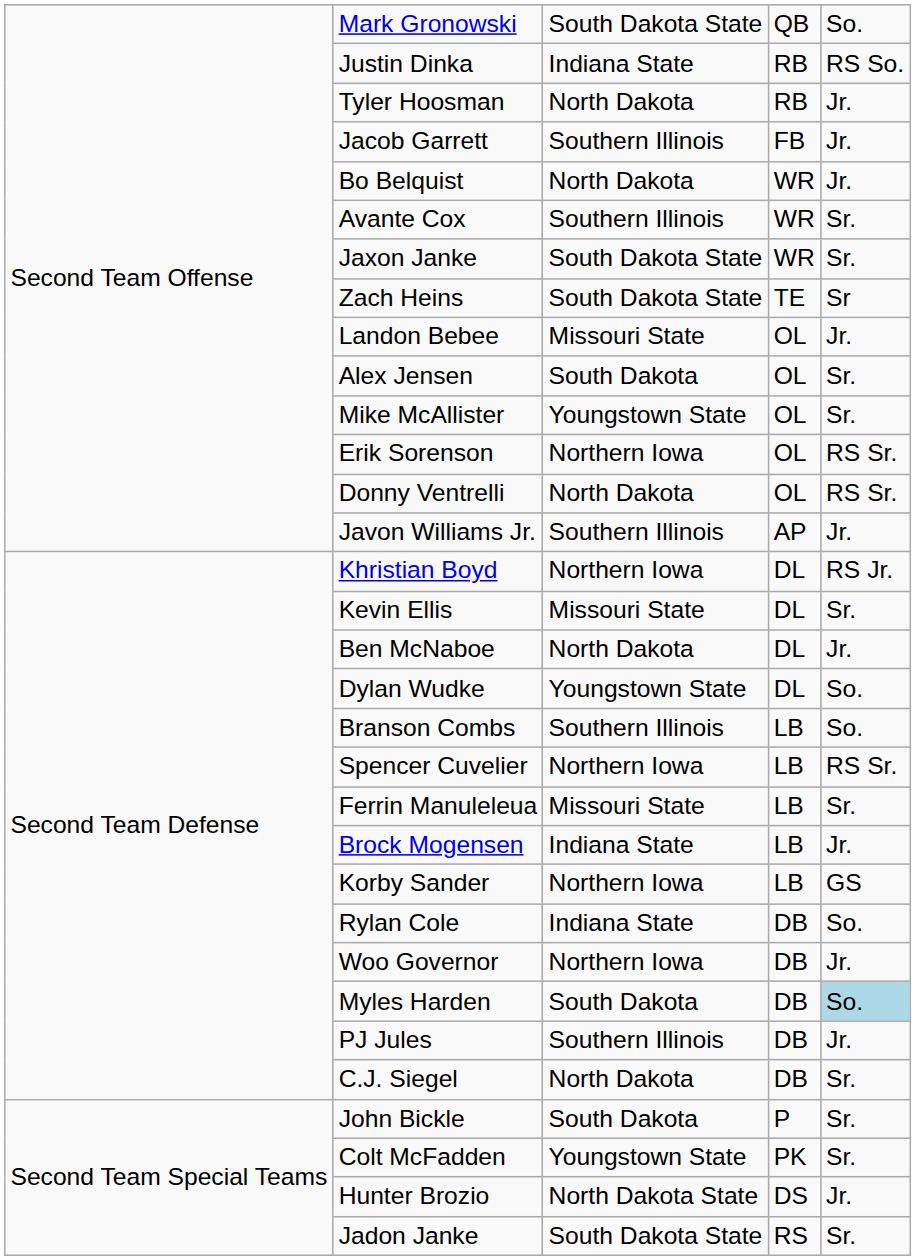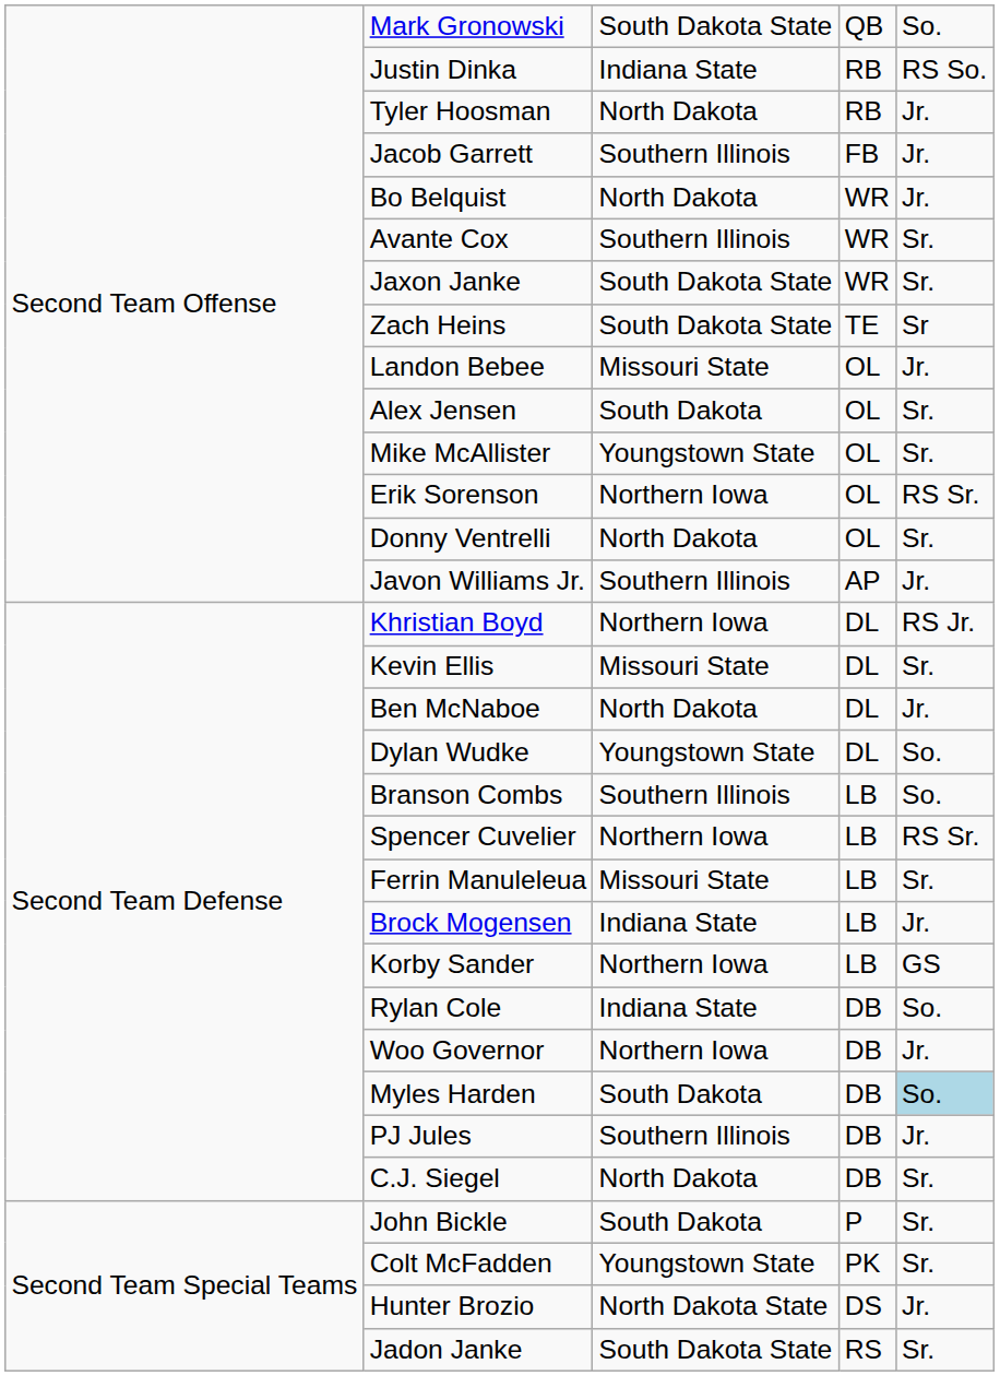Donny Ventrelli | column 5: RS Sr. -> Sr.
